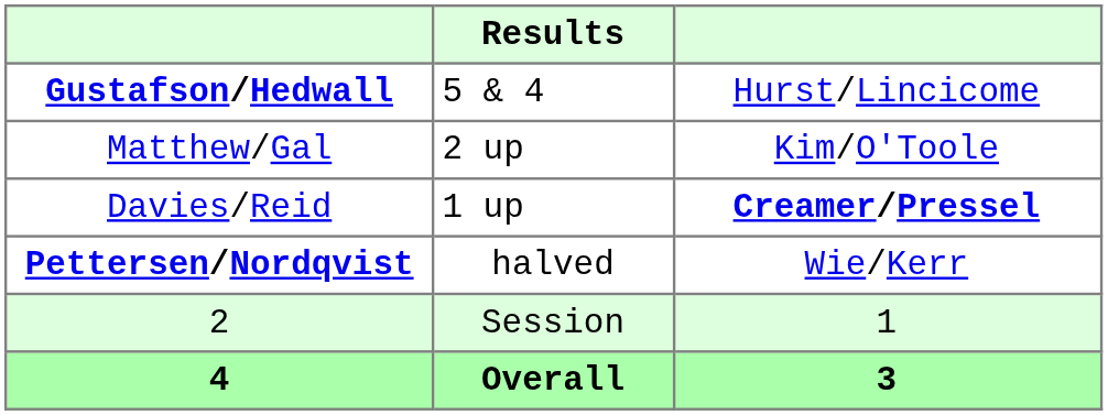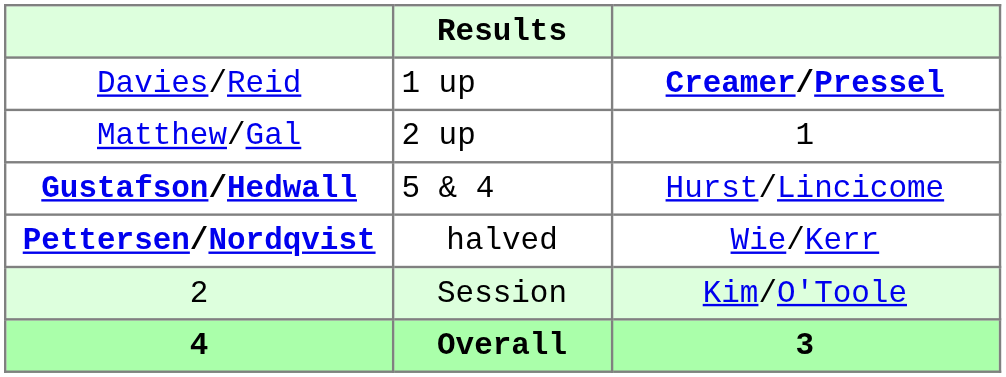rows swapped: Davies/Reid <-> Gustafson/Hedwall
Matthew/Gal | column 3: Kim/O'Toole -> 1
2 | column 3: 1 -> Kim/O'Toole
